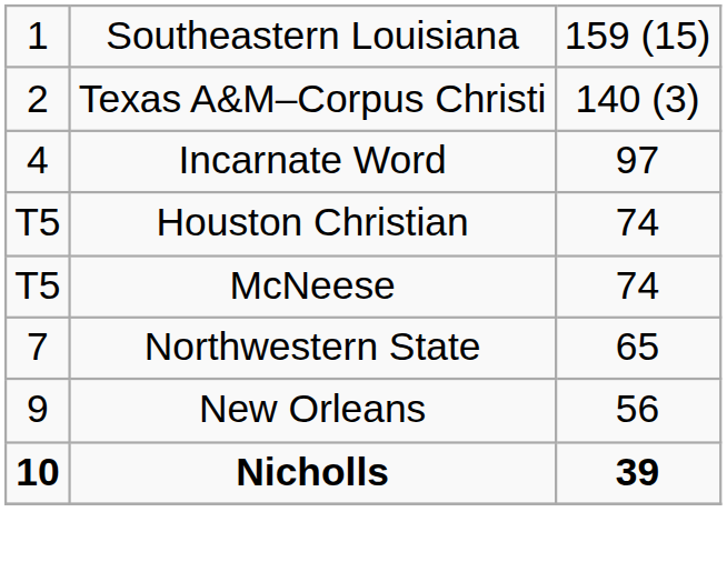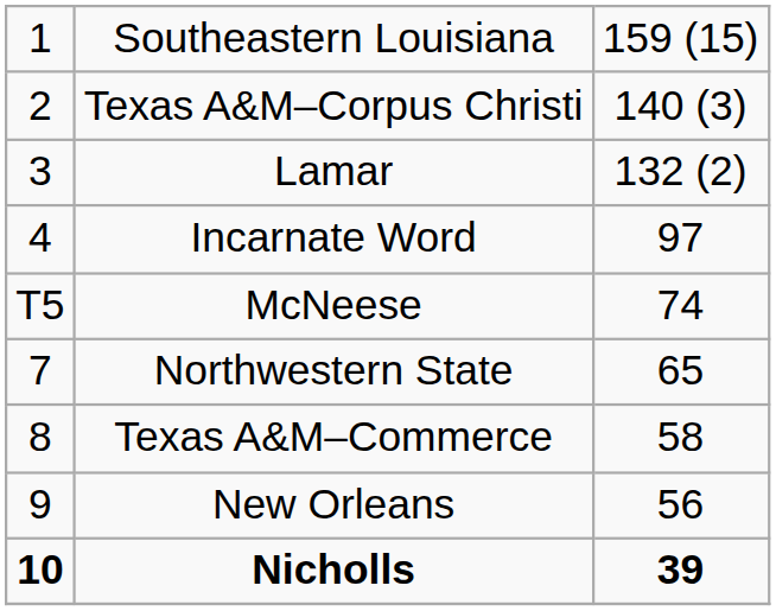+ row: 3 | Lamar | 132 (2)
- row: T5 | Houston Christian | 74
+ row: 8 | Texas A&M–Commerce | 58
